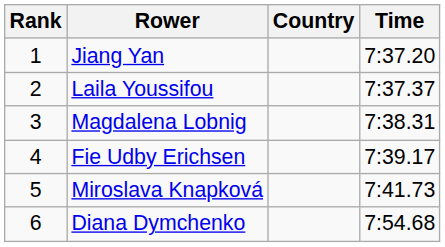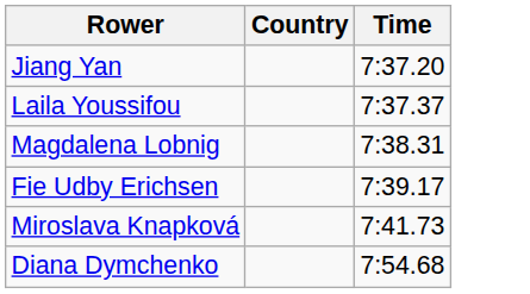- column: Rank | 1 | 2 | 3 | 4 | 5 | 6
